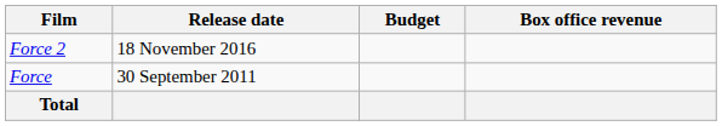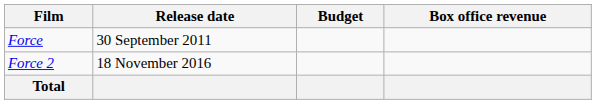rows swapped: Force <-> Force 2
